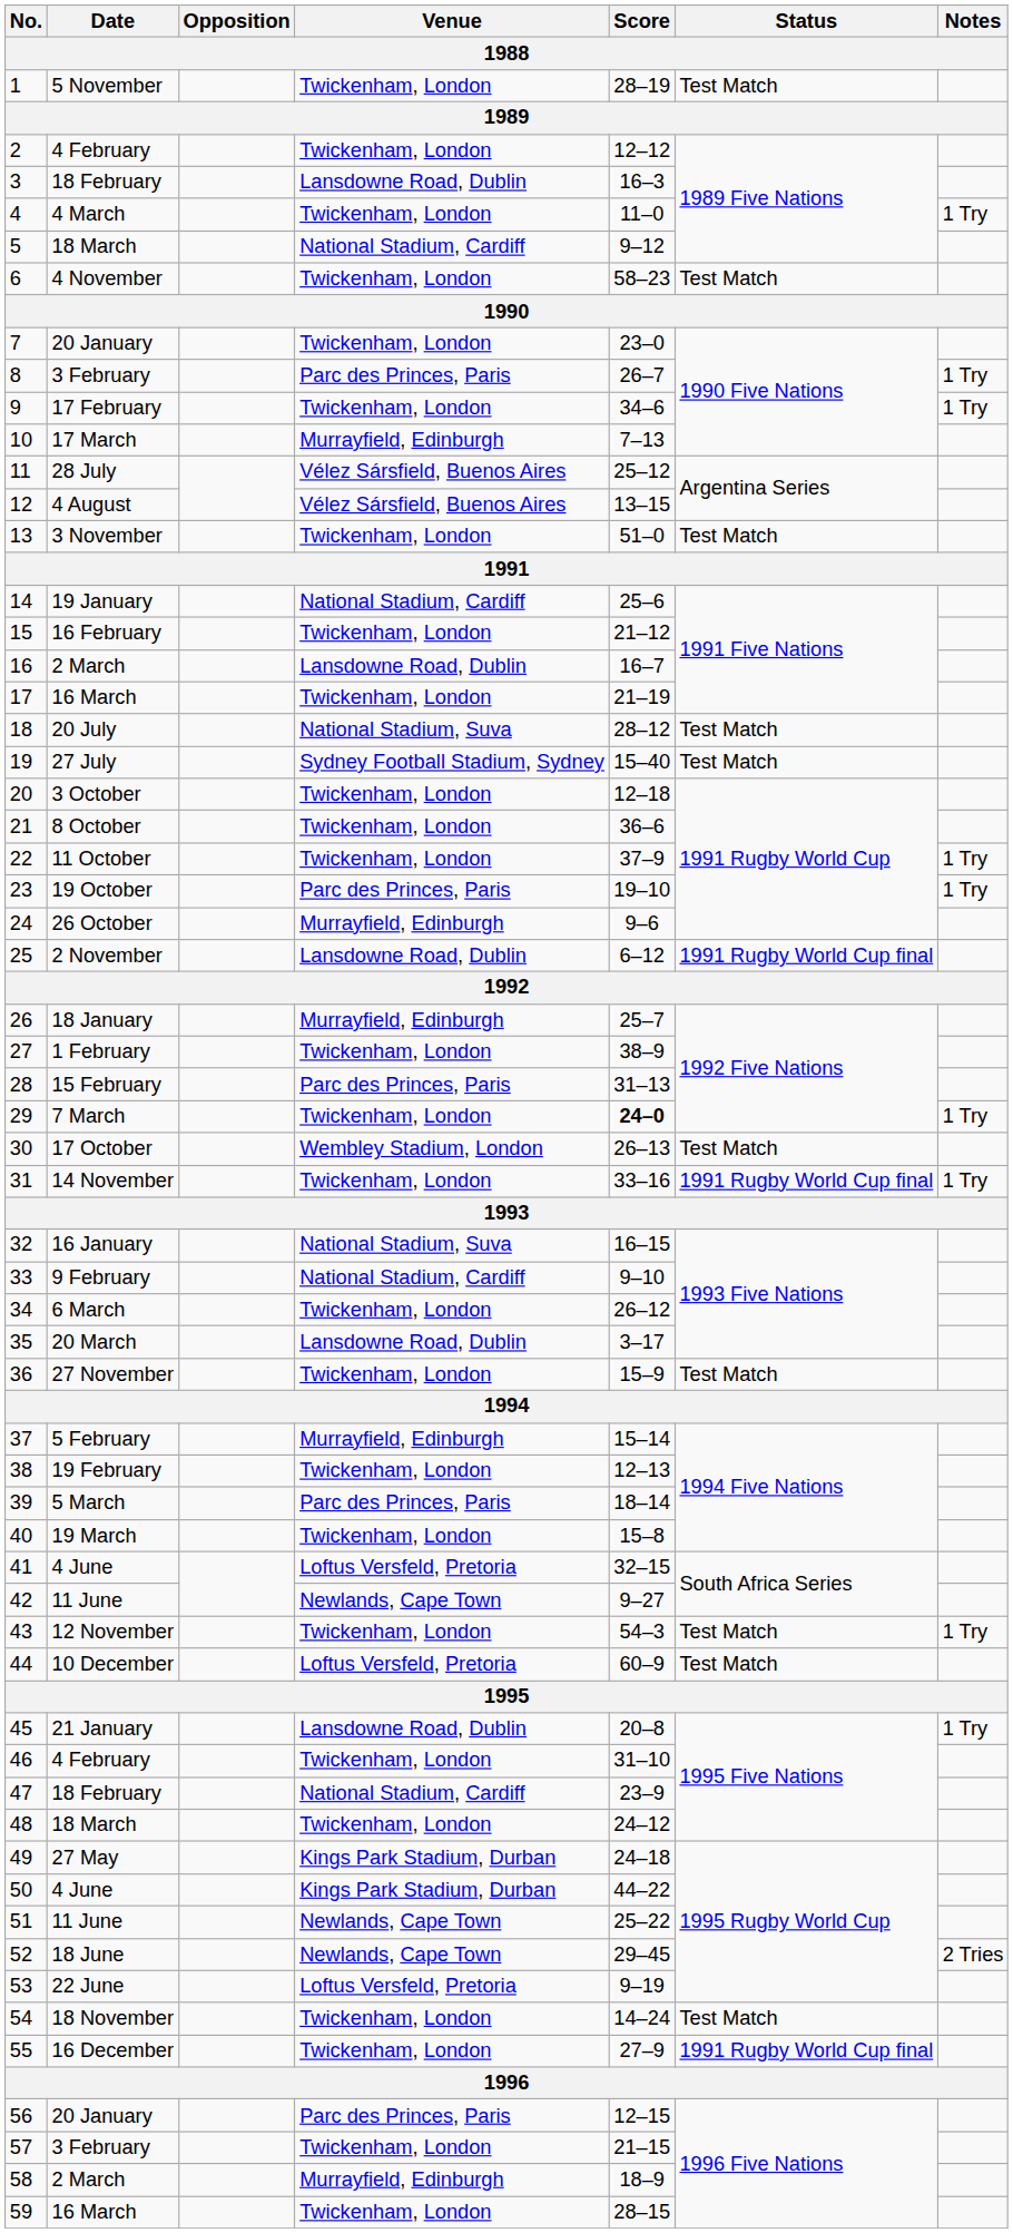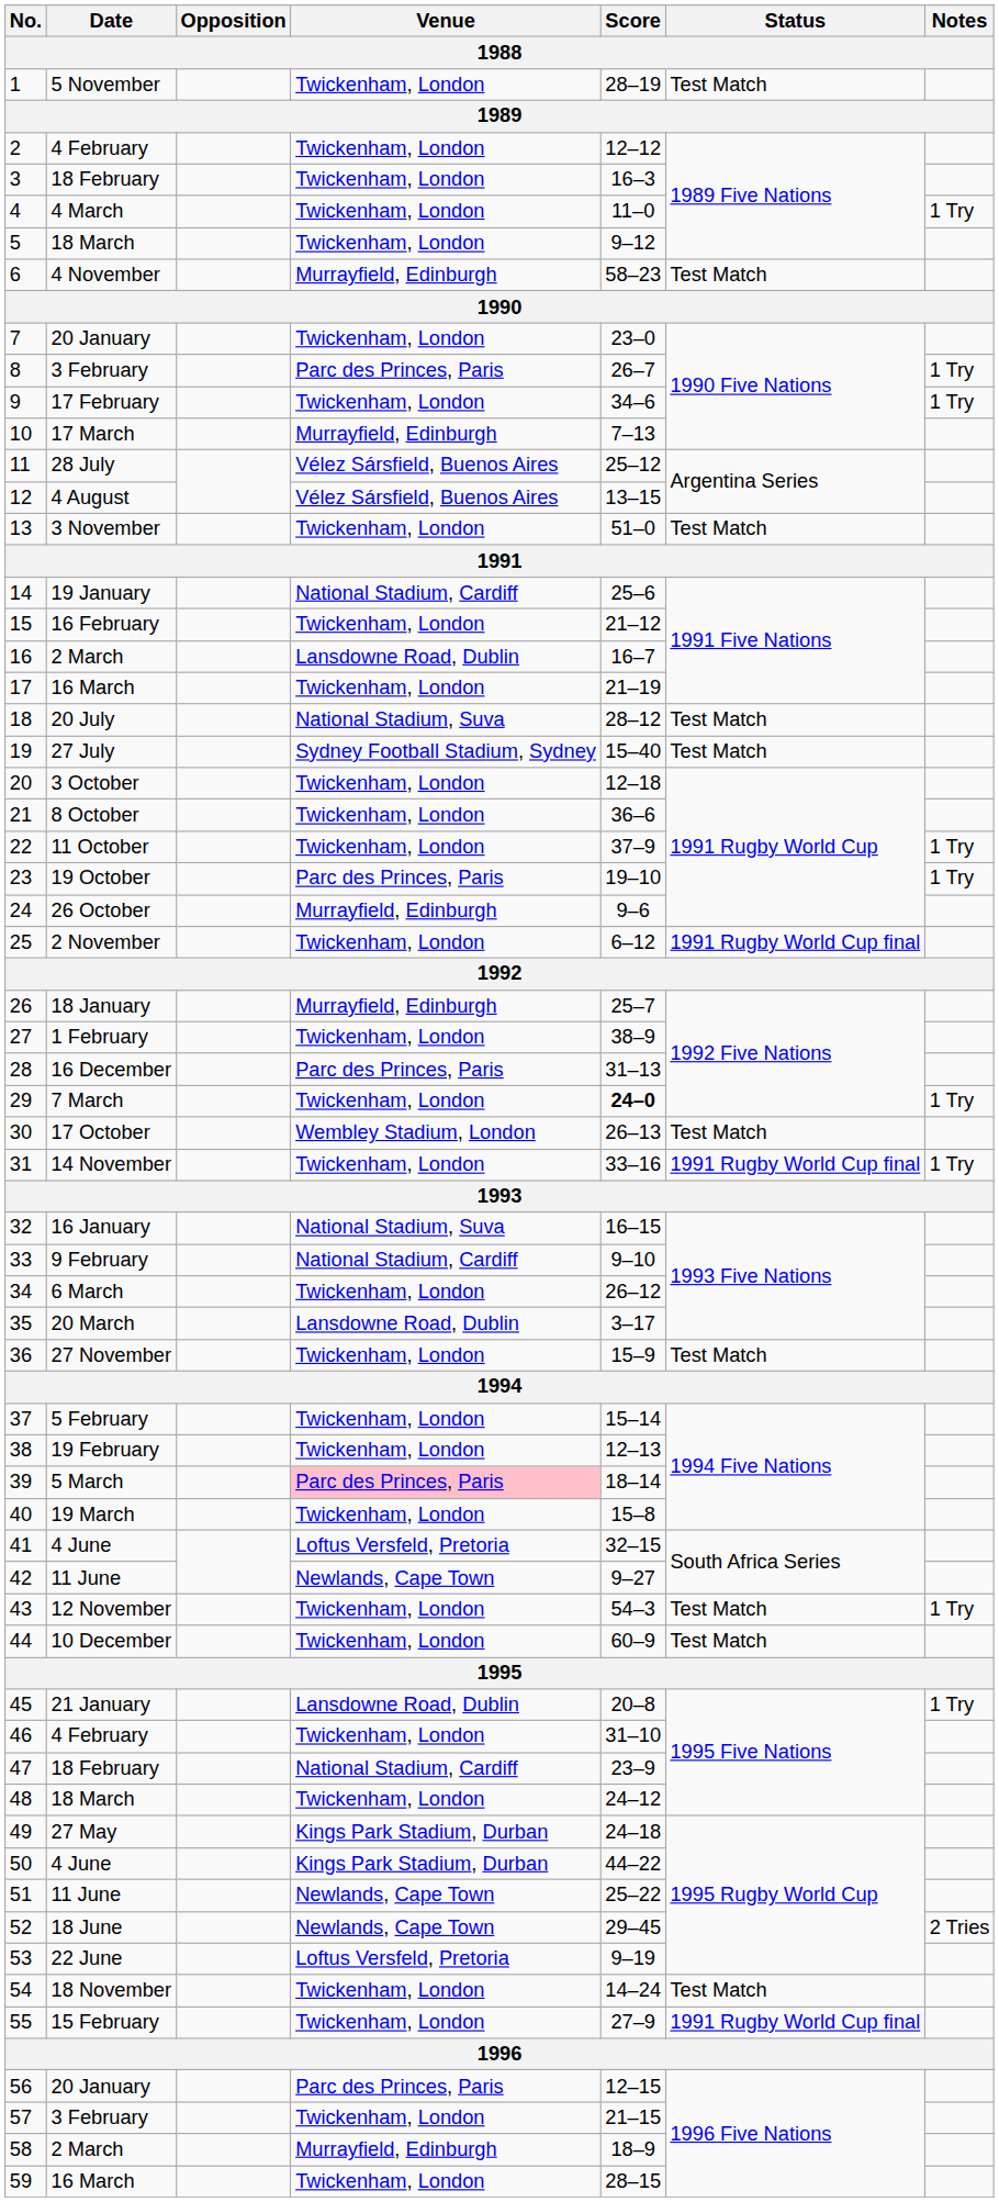3 | Venue: Lansdowne Road, Dublin -> Twickenham, London
5 | Venue: National Stadium, Cardiff -> Twickenham, London
6 | Venue: Twickenham, London -> Murrayfield, Edinburgh
25 | Venue: Lansdowne Road, Dublin -> Twickenham, London
28 | Date: 15 February -> 16 December
37 | Venue: Murrayfield, Edinburgh -> Twickenham, London
39 | Venue: no background -> pink background
44 | Venue: Loftus Versfeld, Pretoria -> Twickenham, London
55 | Date: 16 December -> 15 February
